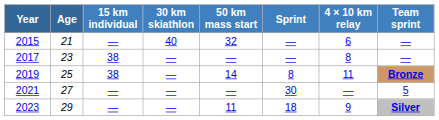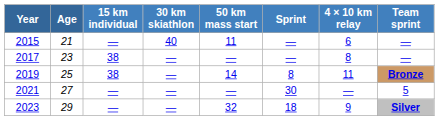2015 | 50 km mass start: 32 -> 11
2023 | 50 km mass start: 11 -> 32
